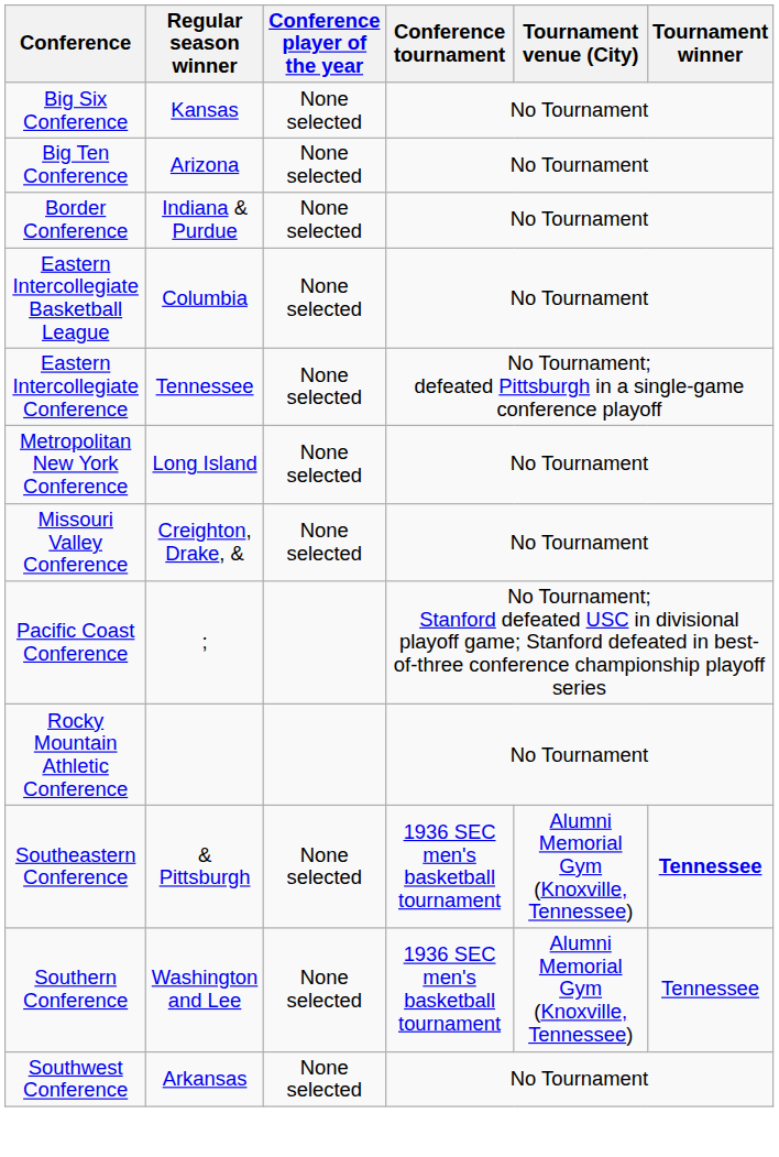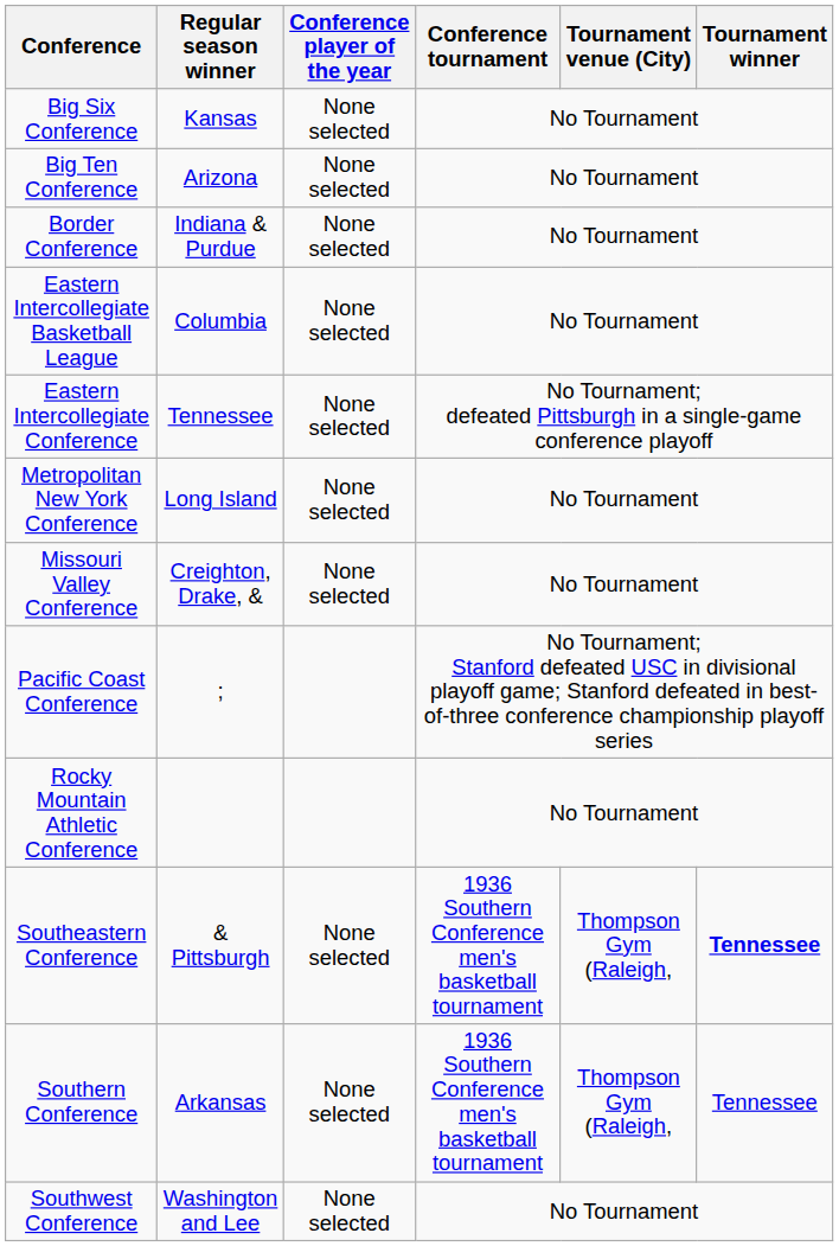Southeastern Conference | Conference tournament: 1936 SEC men's basketball tournament -> 1936 Southern Conference men's basketball tournament
Southeastern Conference | Tournament venue (City): Alumni Memorial Gym (Knoxville, Tennessee) -> Thompson Gym (Raleigh,
Southern Conference | Regular season winner: Washington and Lee -> Arkansas
Southern Conference | Conference tournament: 1936 SEC men's basketball tournament -> 1936 Southern Conference men's basketball tournament
Southern Conference | Tournament venue (City): Alumni Memorial Gym (Knoxville, Tennessee) -> Thompson Gym (Raleigh,
Southwest Conference | Regular season winner: Arkansas -> Washington and Lee
